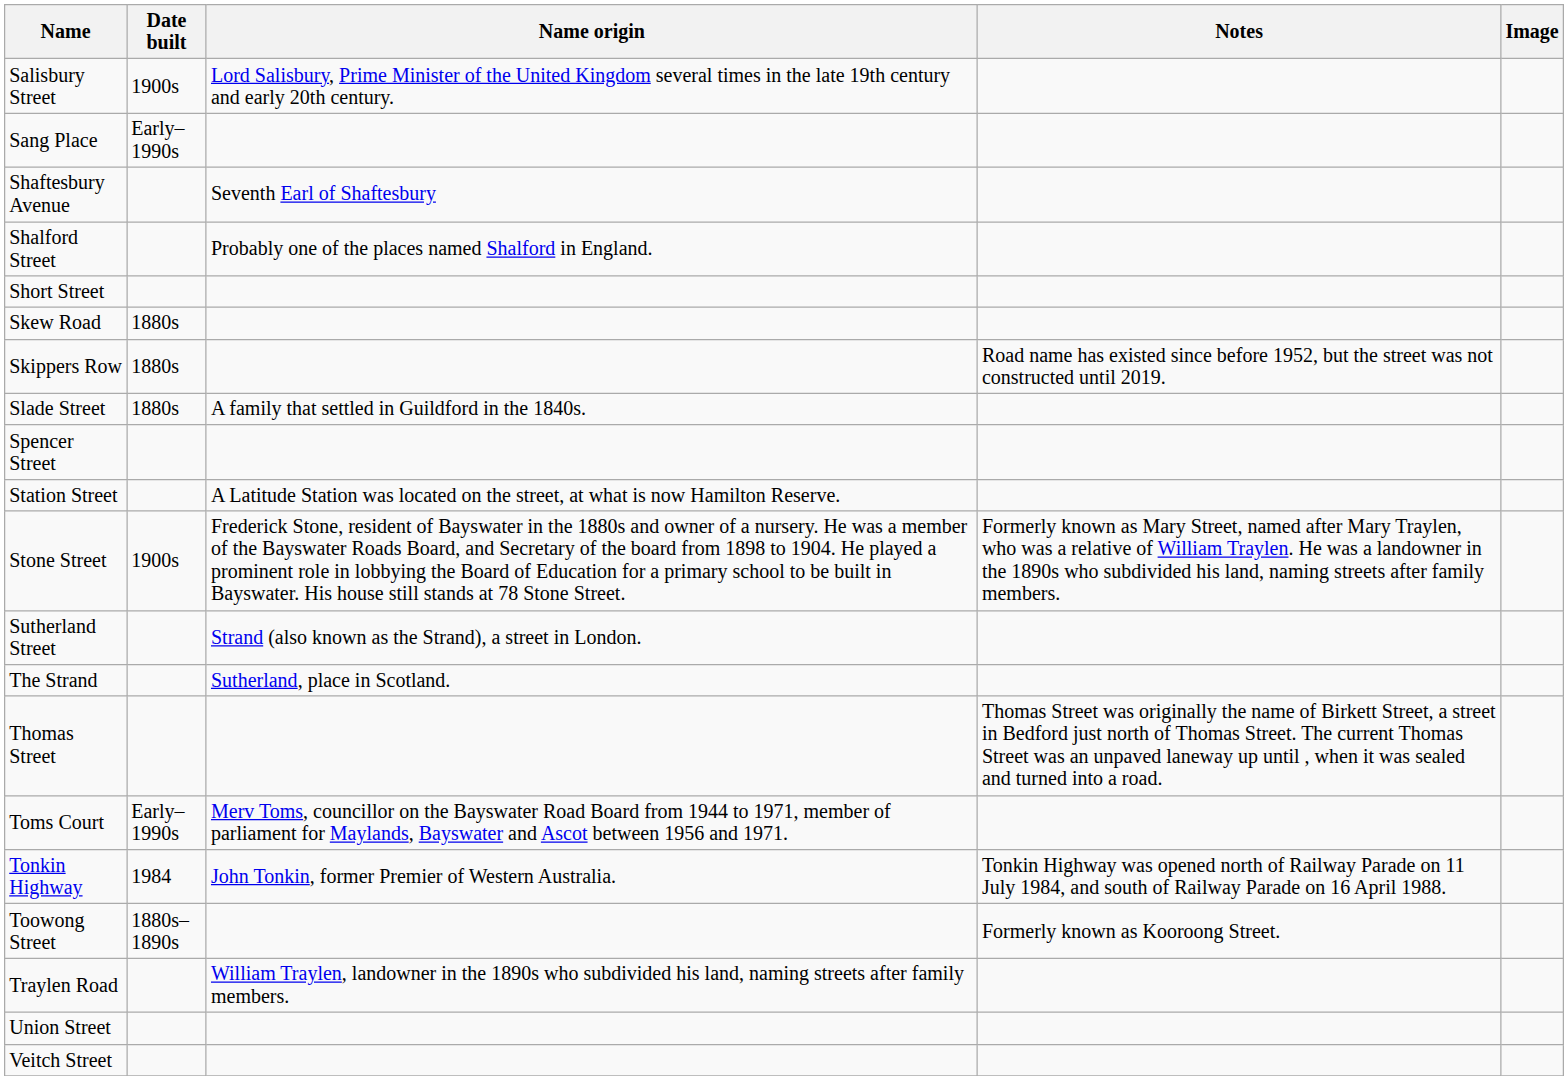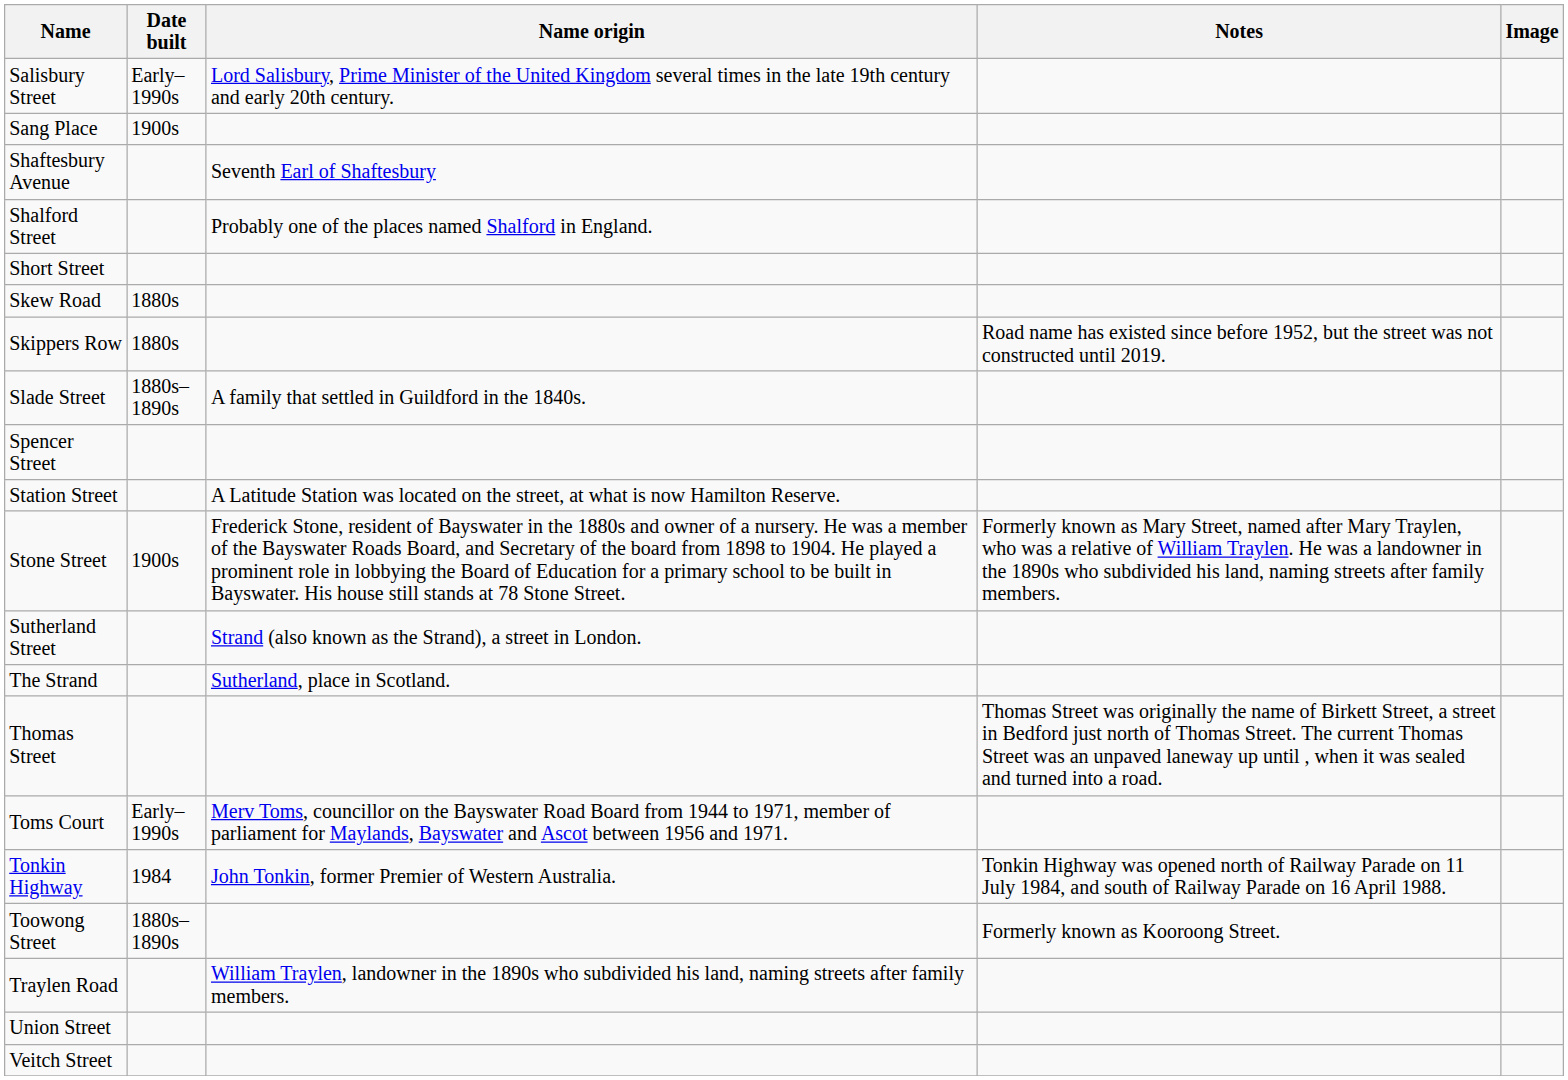Salisbury Street | Date built: 1900s -> Early–1990s
Sang Place | Date built: Early–1990s -> 1900s
Slade Street | Date built: 1880s -> 1880s–1890s
